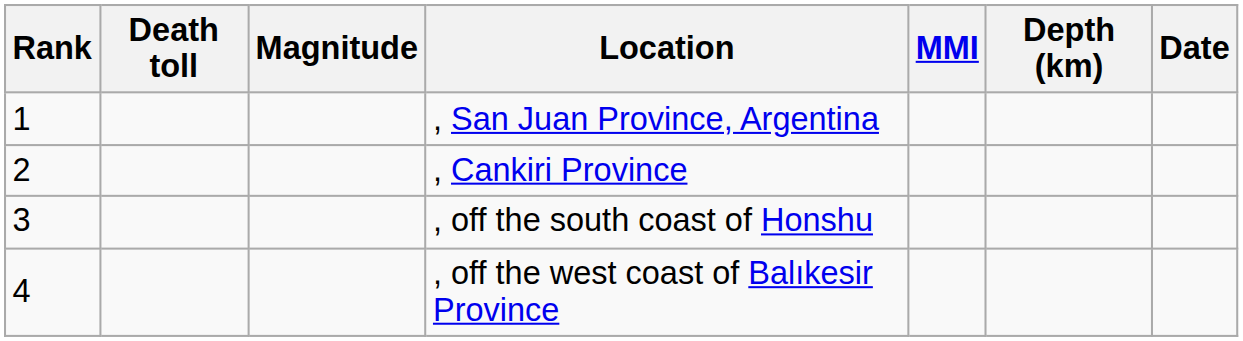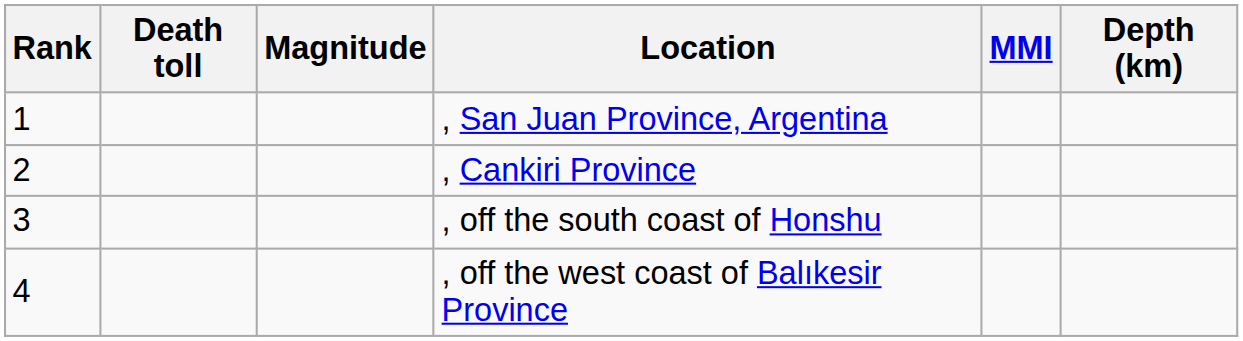- column: Date
